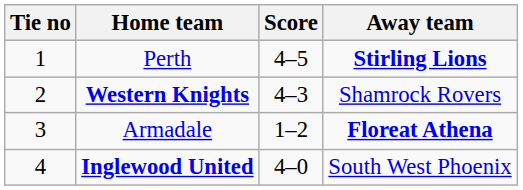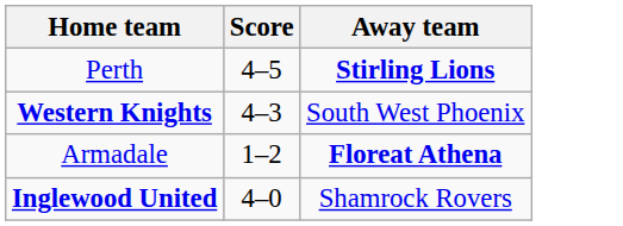- column: Tie no | 1 | 2 | 3 | 4
Western Knights | Away team: Shamrock Rovers -> South West Phoenix
Inglewood United | Away team: South West Phoenix -> Shamrock Rovers
